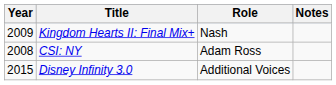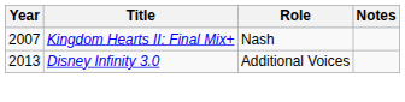Kingdom Hearts II: Final Mix+ | Year: 2009 -> 2007
- row: 2008 | CSI: NY | Adam Ross
Disney Infinity 3.0 | Year: 2015 -> 2013
